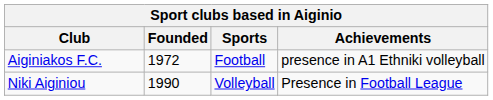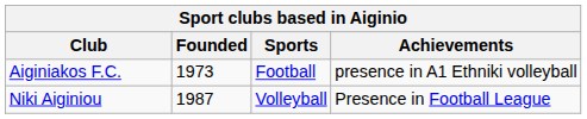Aiginiakos F.C. | Founded: 1972 -> 1973
Niki Aiginiou | Founded: 1990 -> 1987
